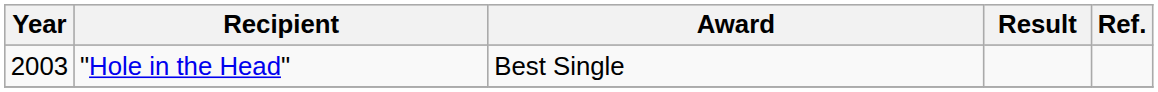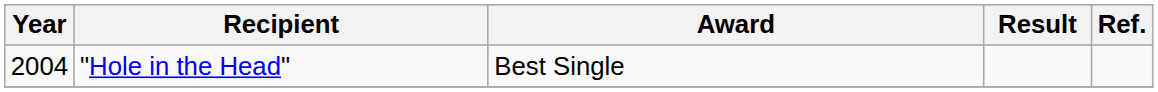"Hole in the Head" | Year: 2003 -> 2004
